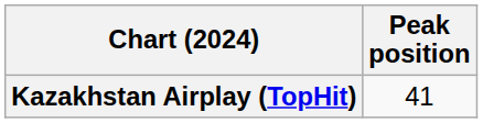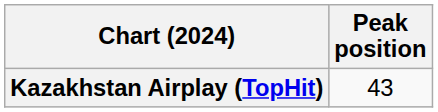Kazakhstan Airplay (TopHit) | Peak position: 41 -> 43
